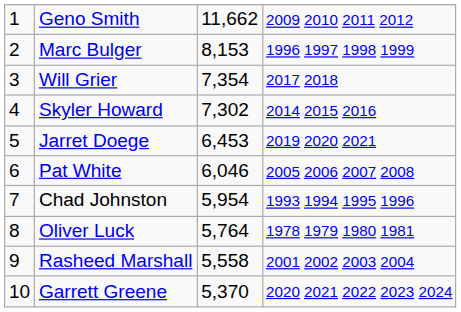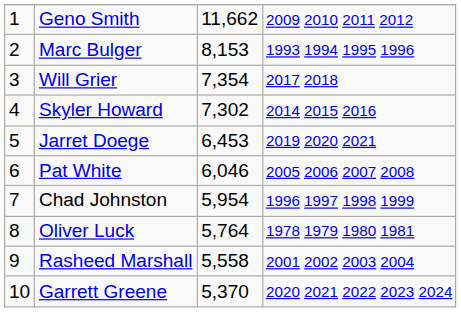Marc Bulger | column 4: 1996 1997 1998 1999 -> 1993 1994 1995 1996
Chad Johnston | column 4: 1993 1994 1995 1996 -> 1996 1997 1998 1999
